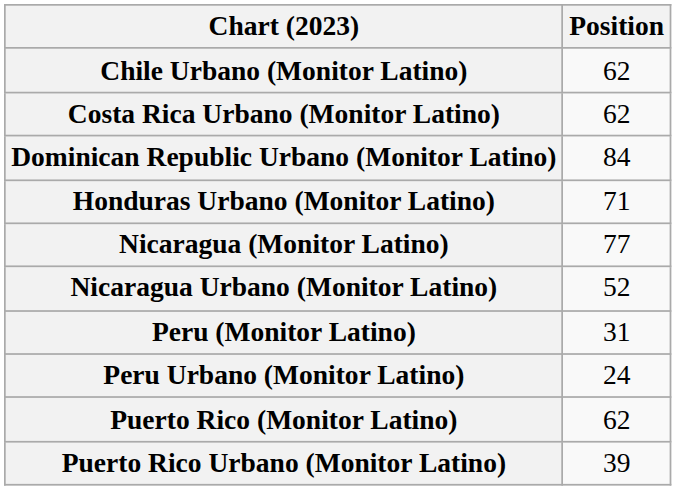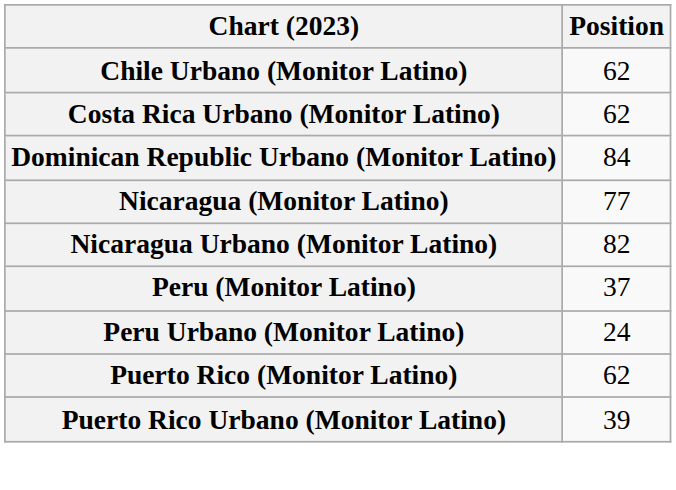- row: Honduras Urbano (Monitor Latino) | 71
Nicaragua Urbano (Monitor Latino) | Position: 52 -> 82
Peru (Monitor Latino) | Position: 31 -> 37
